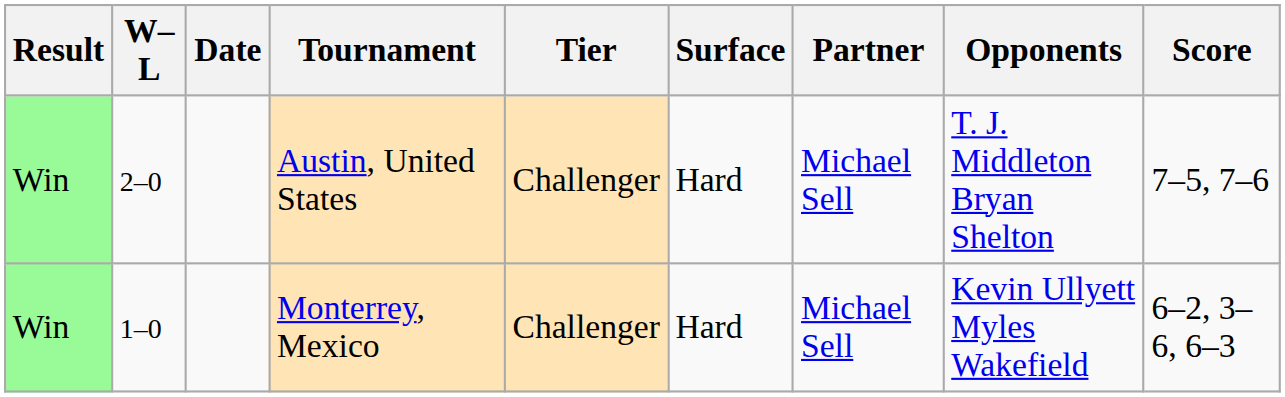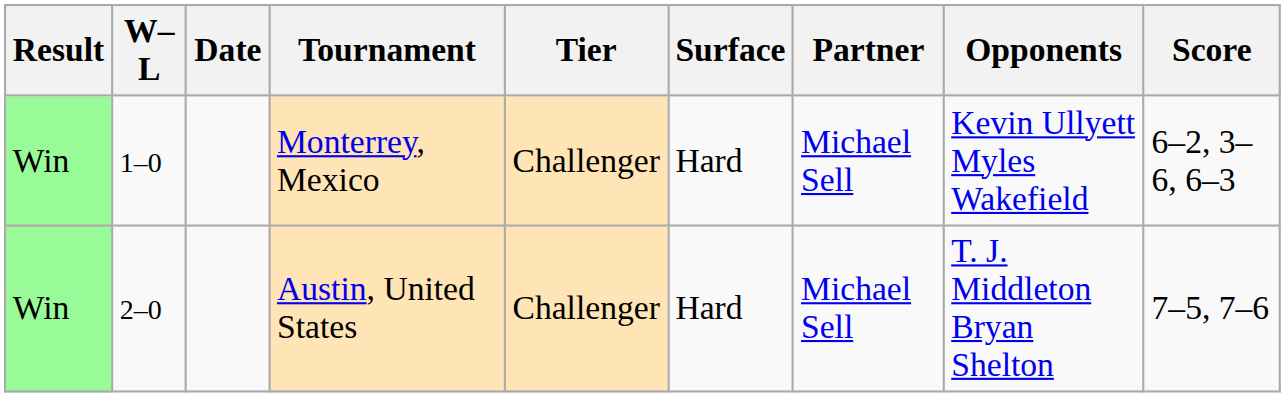rows swapped: Monterrey, Mexico <-> Austin, United States
